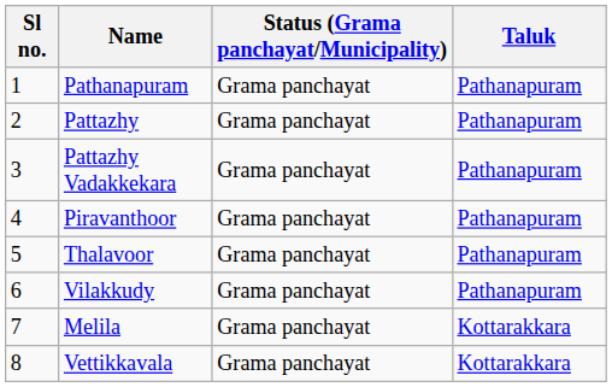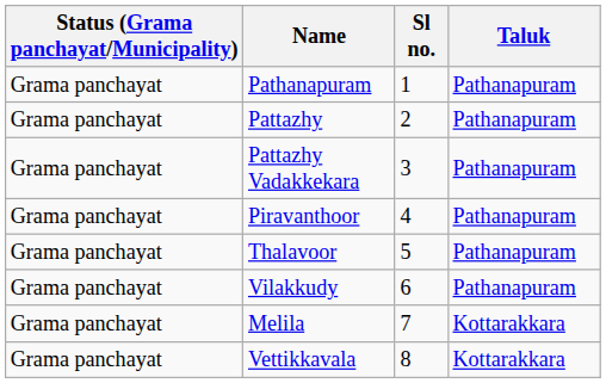columns swapped: Sl no. <-> Status (Grama panchayat/Municipality)
